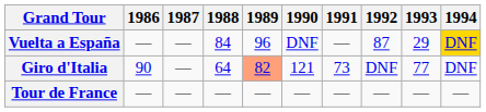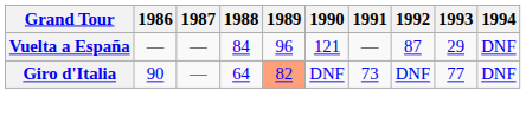Vuelta a España | 1990: DNF -> 121
Vuelta a España | 1994: gold background -> no background
Giro d'Italia | 1990: 121 -> DNF
- row: Tour de France | — | — | — | — | — | — | — | — | —
